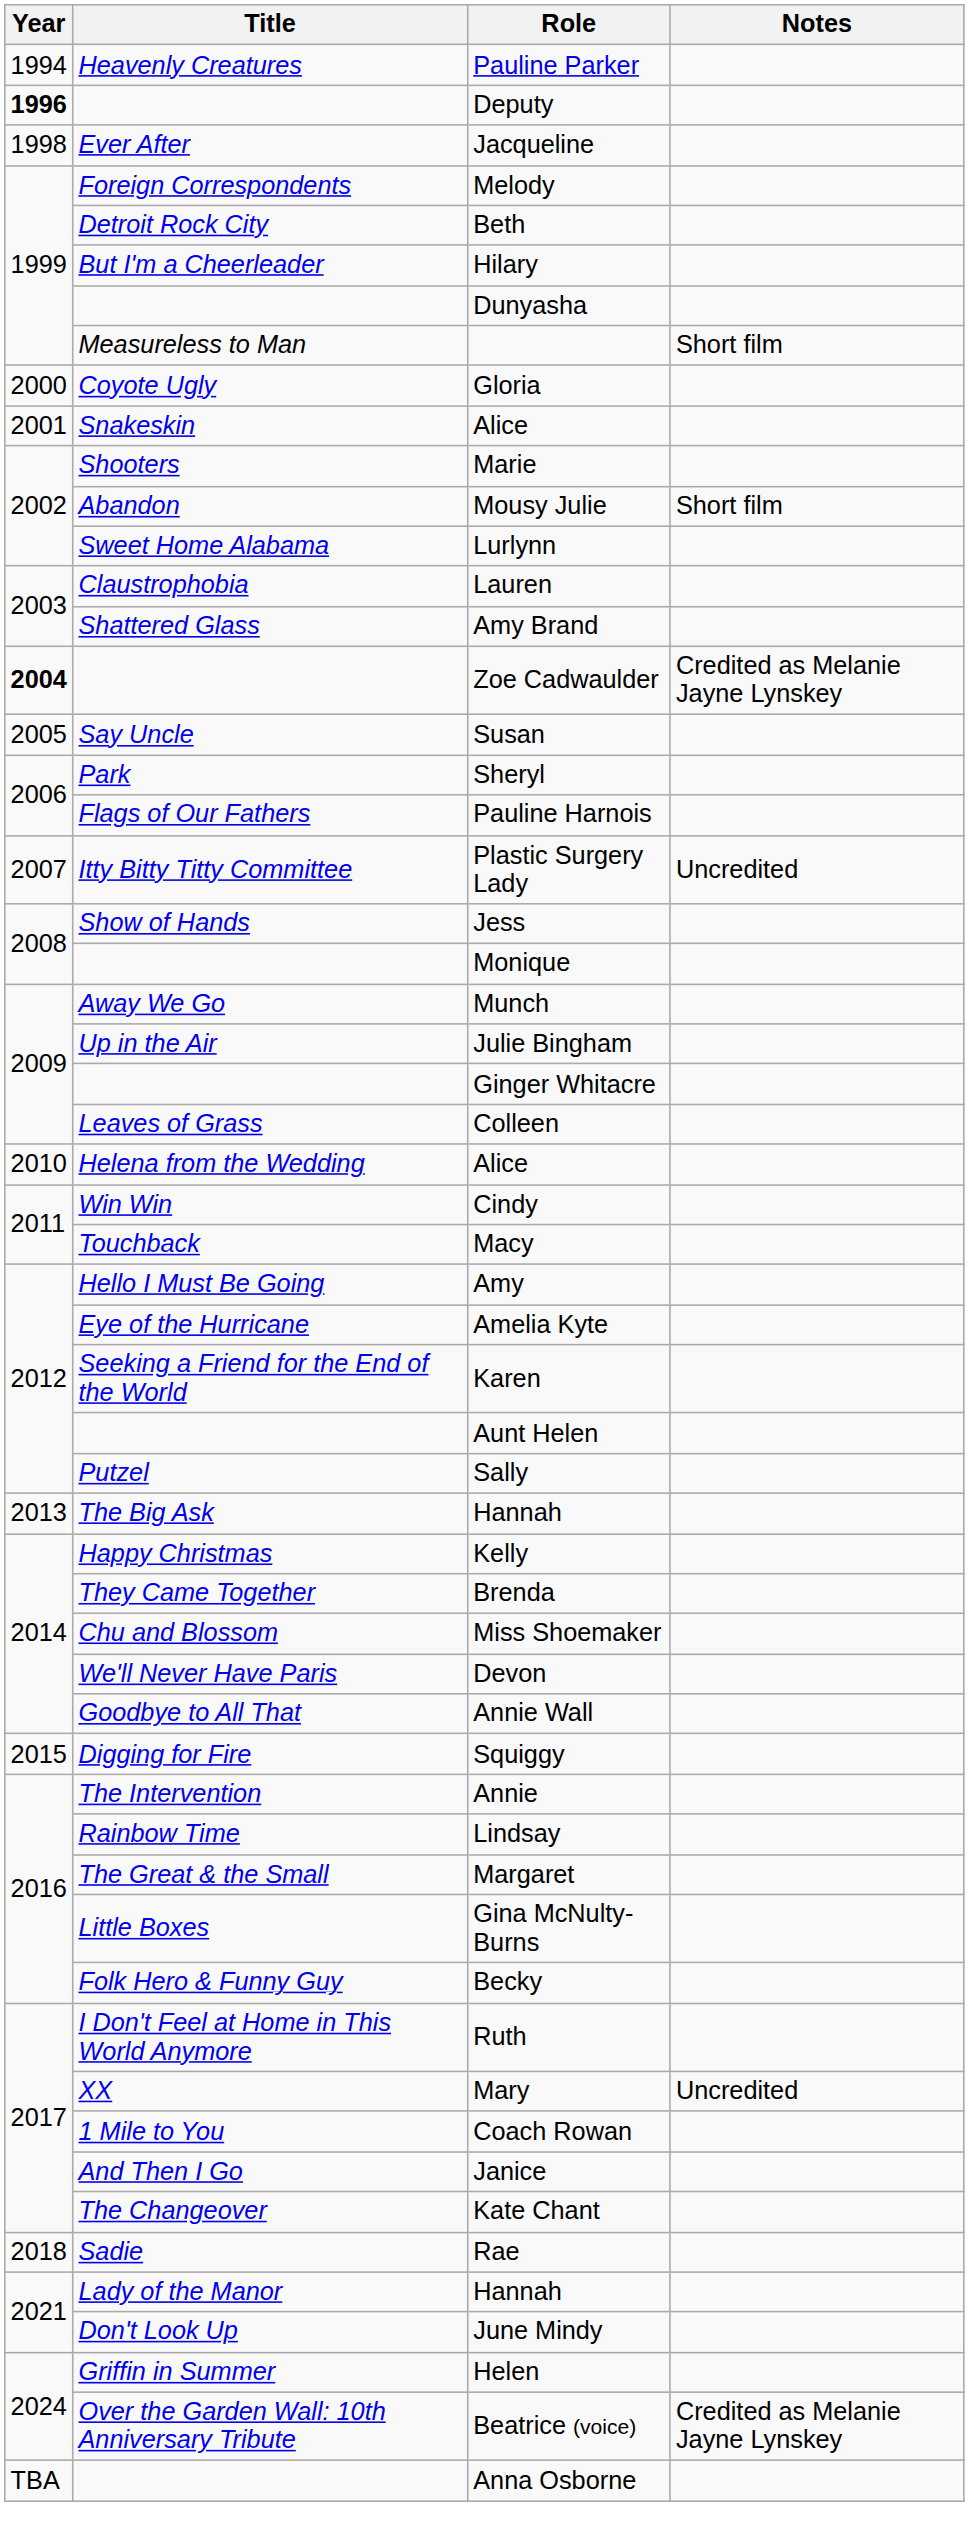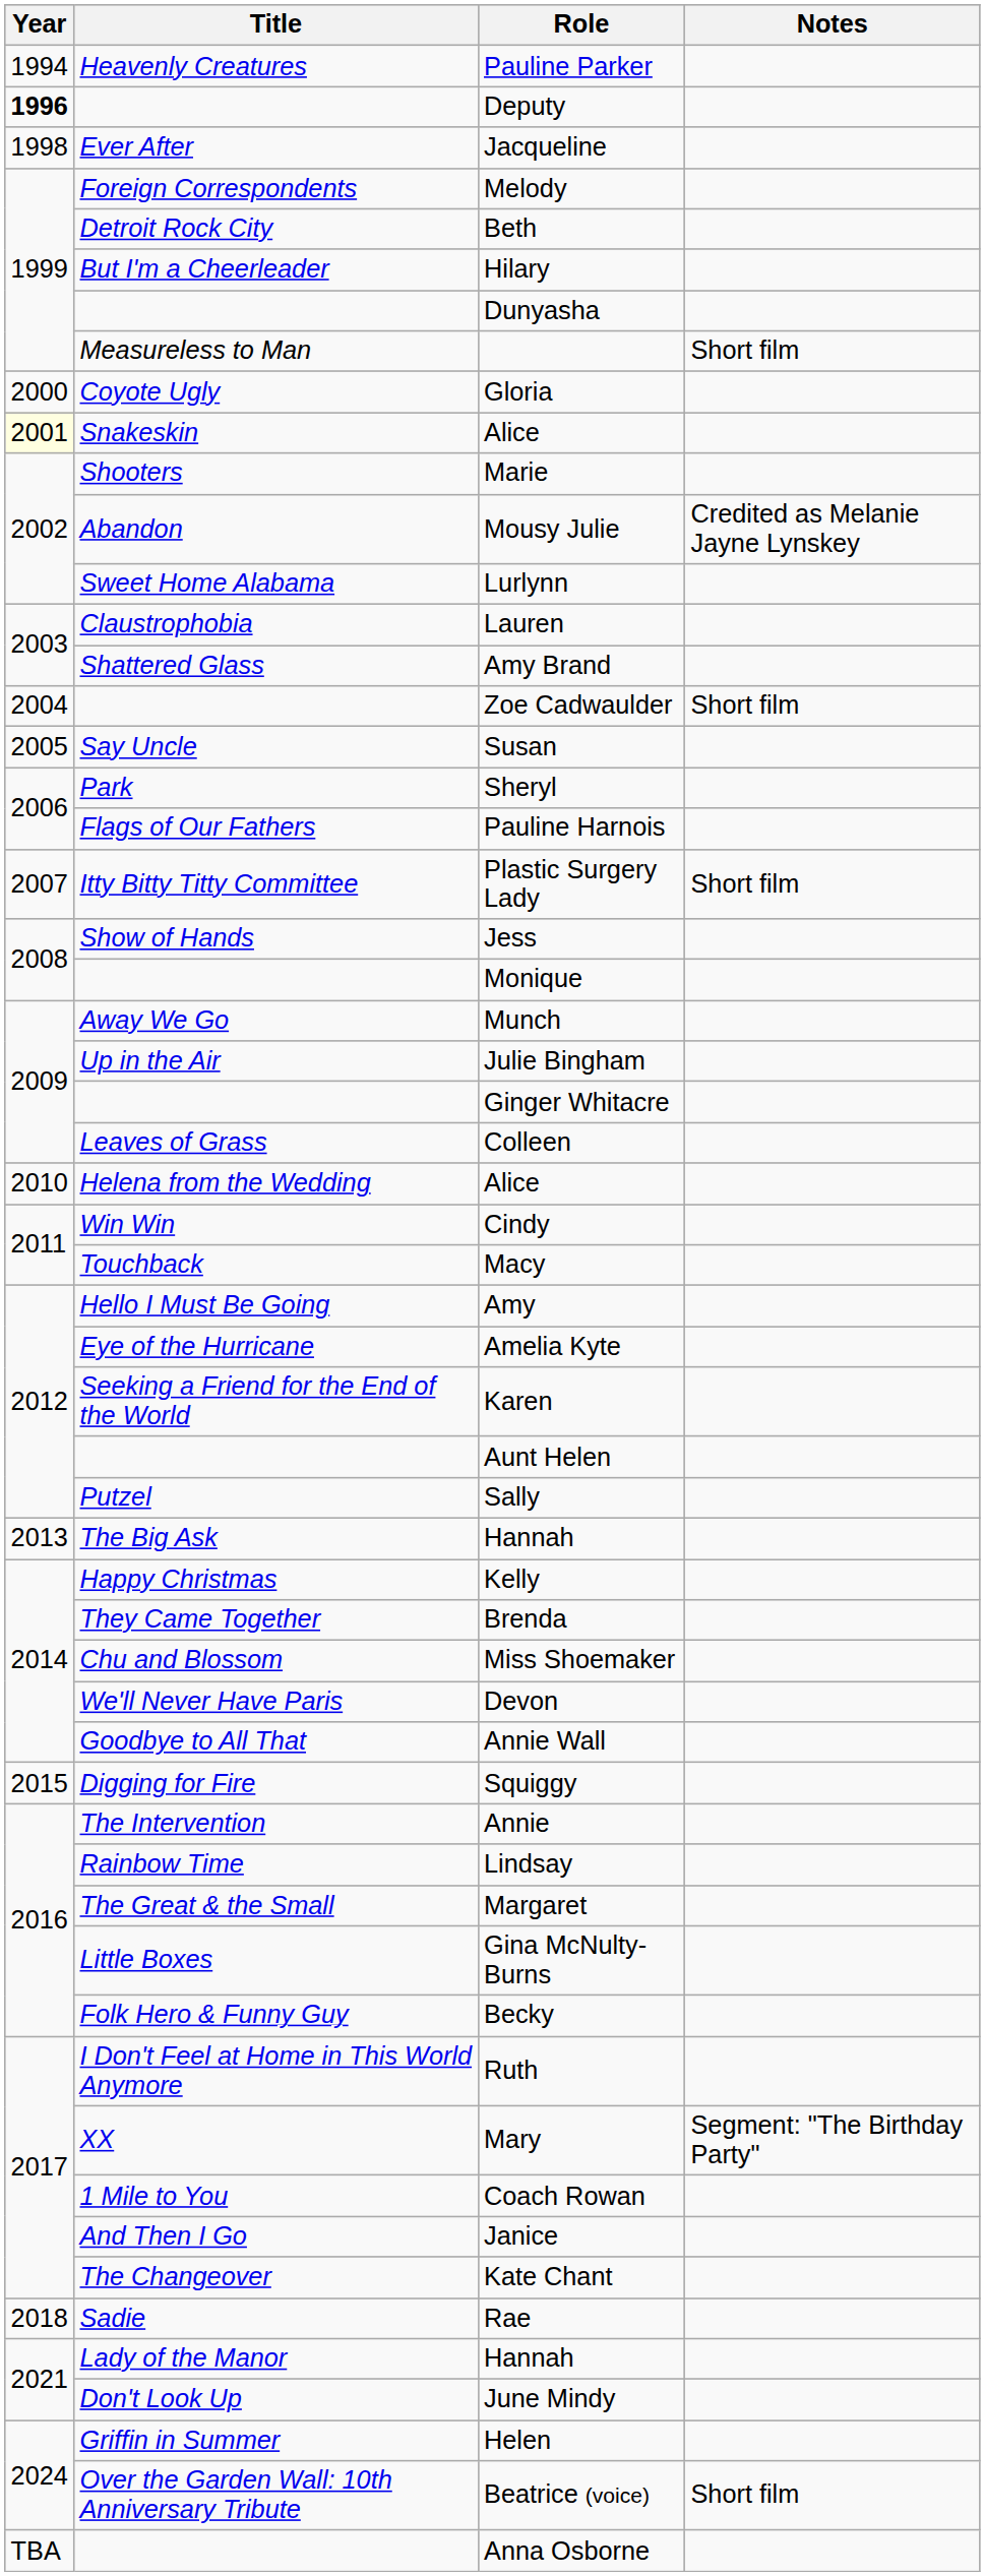Snakeskin / Alice | Year: no background -> lightyellow background
Mousy Julie | Notes: Short film -> Credited as Melanie Jayne Lynskey
Zoe Cadwaulder | Year: bold -> normal
Zoe Cadwaulder | Notes: Credited as Melanie Jayne Lynskey -> Short film
Plastic Surgery Lady | Notes: Uncredited -> Short film
Mary | Notes: Uncredited -> Segment: "The Birthday Party"
Beatrice (voice) | Notes: Credited as Melanie Jayne Lynskey -> Short film
